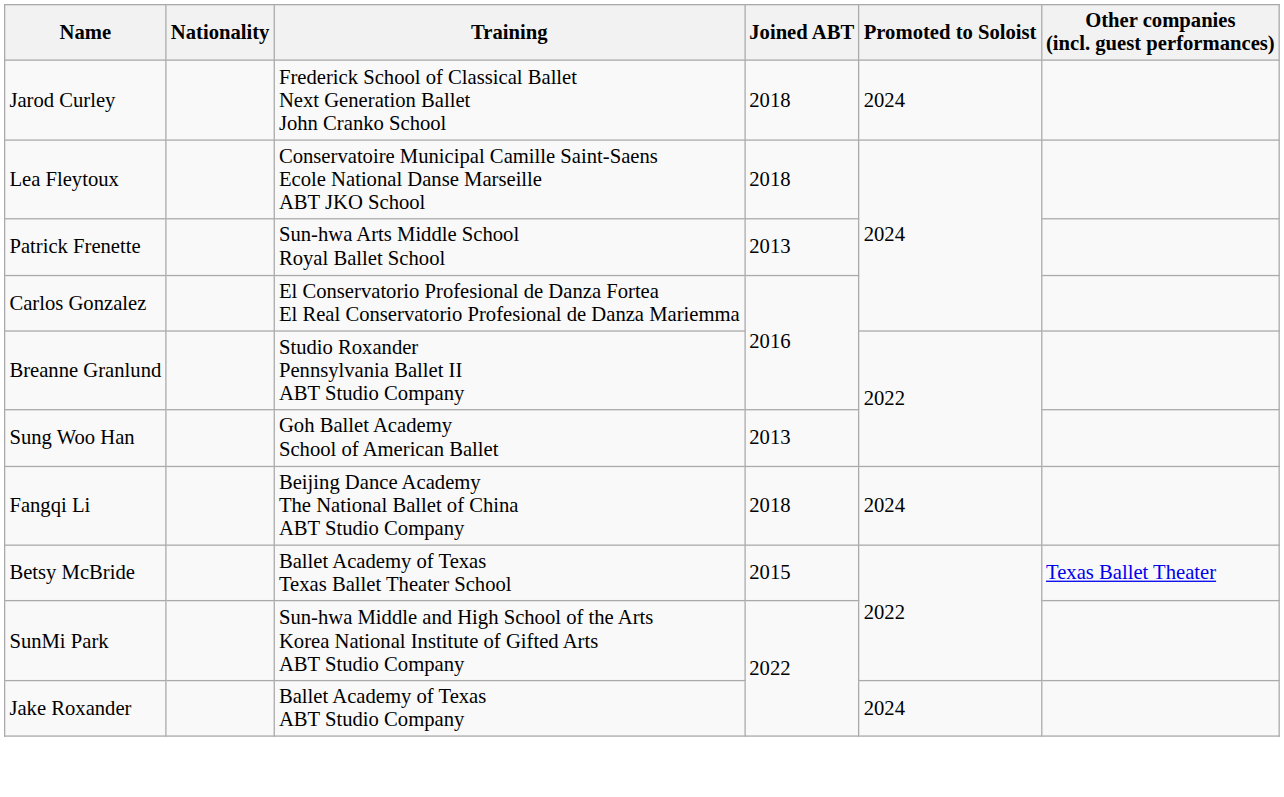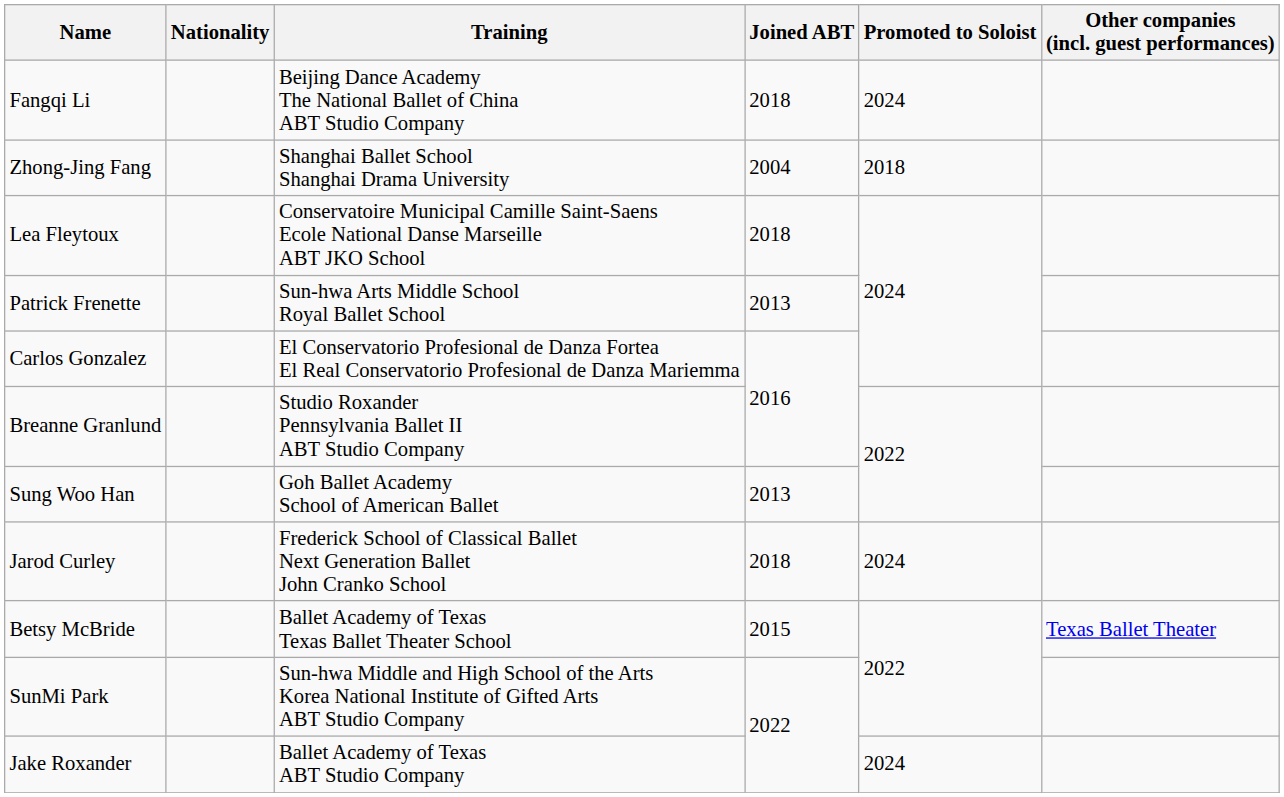rows swapped: Jarod Curley <-> Fangqi Li
+ row: Zhong-Jing Fang | Shanghai Ballet School Shanghai Drama University | 2004 | 2018
